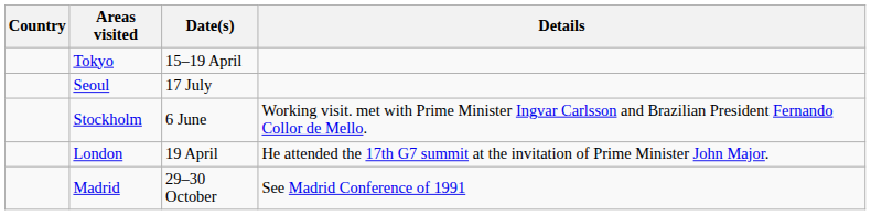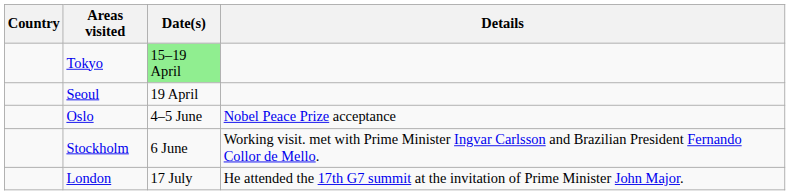Tokyo | Date(s): no background -> lightgreen background
Seoul | Date(s): 17 July -> 19 April
+ row: Oslo | 4–5 June | Nobel Peace Prize acceptance
London | Date(s): 19 April -> 17 July
- row: Madrid | 29–30 October | See Madrid Conference of 1991
